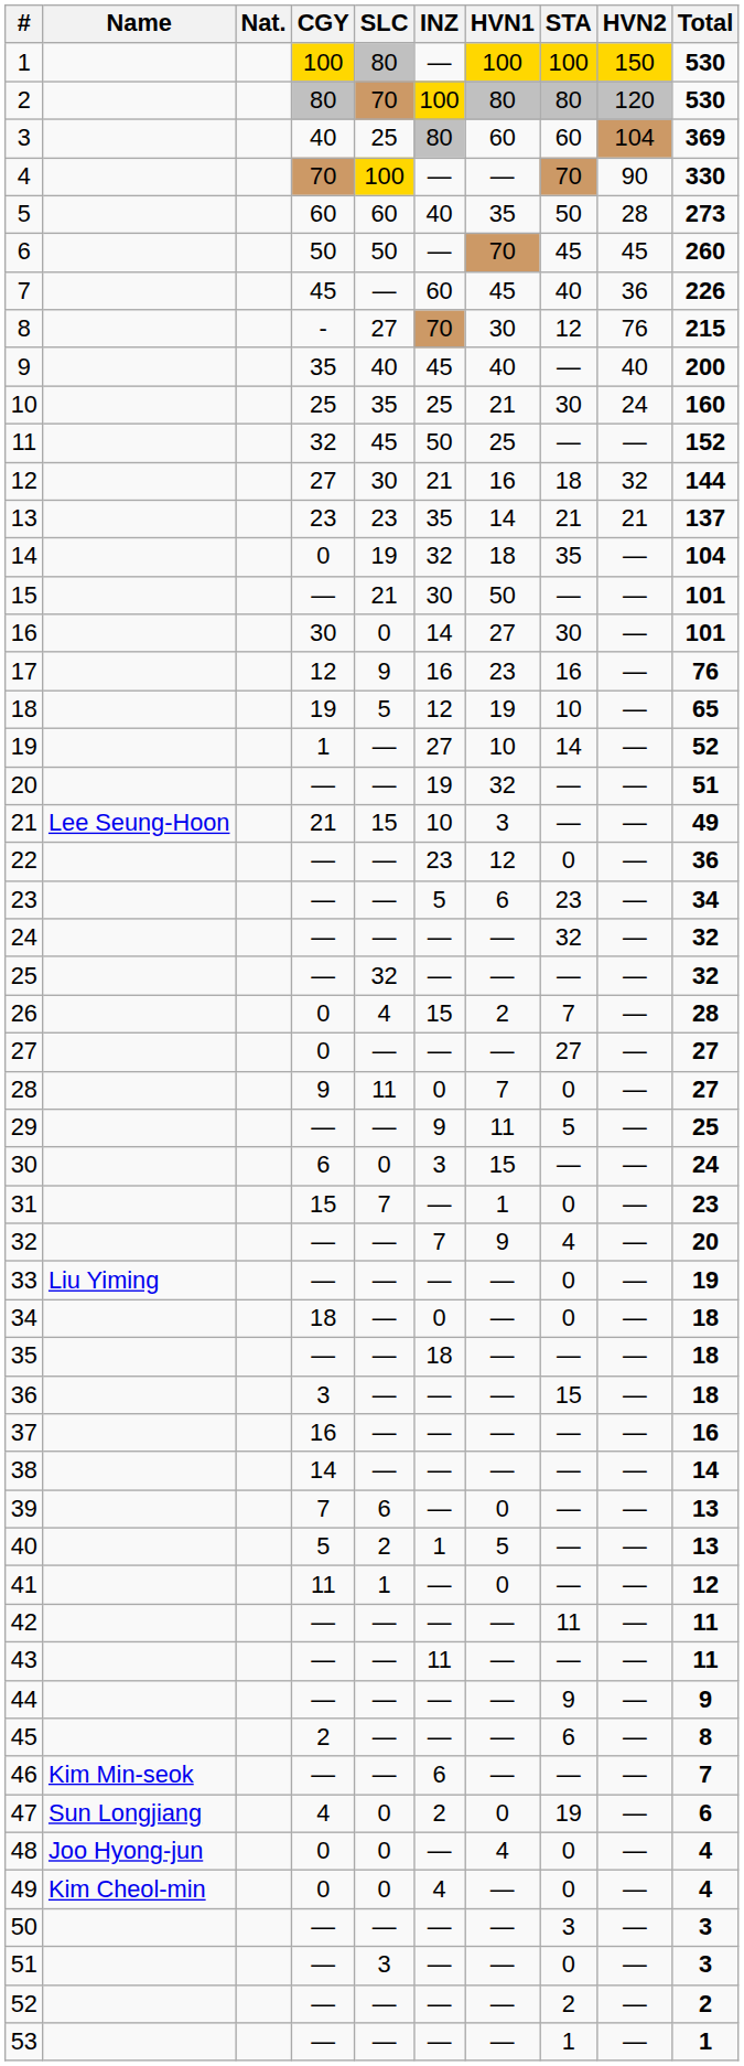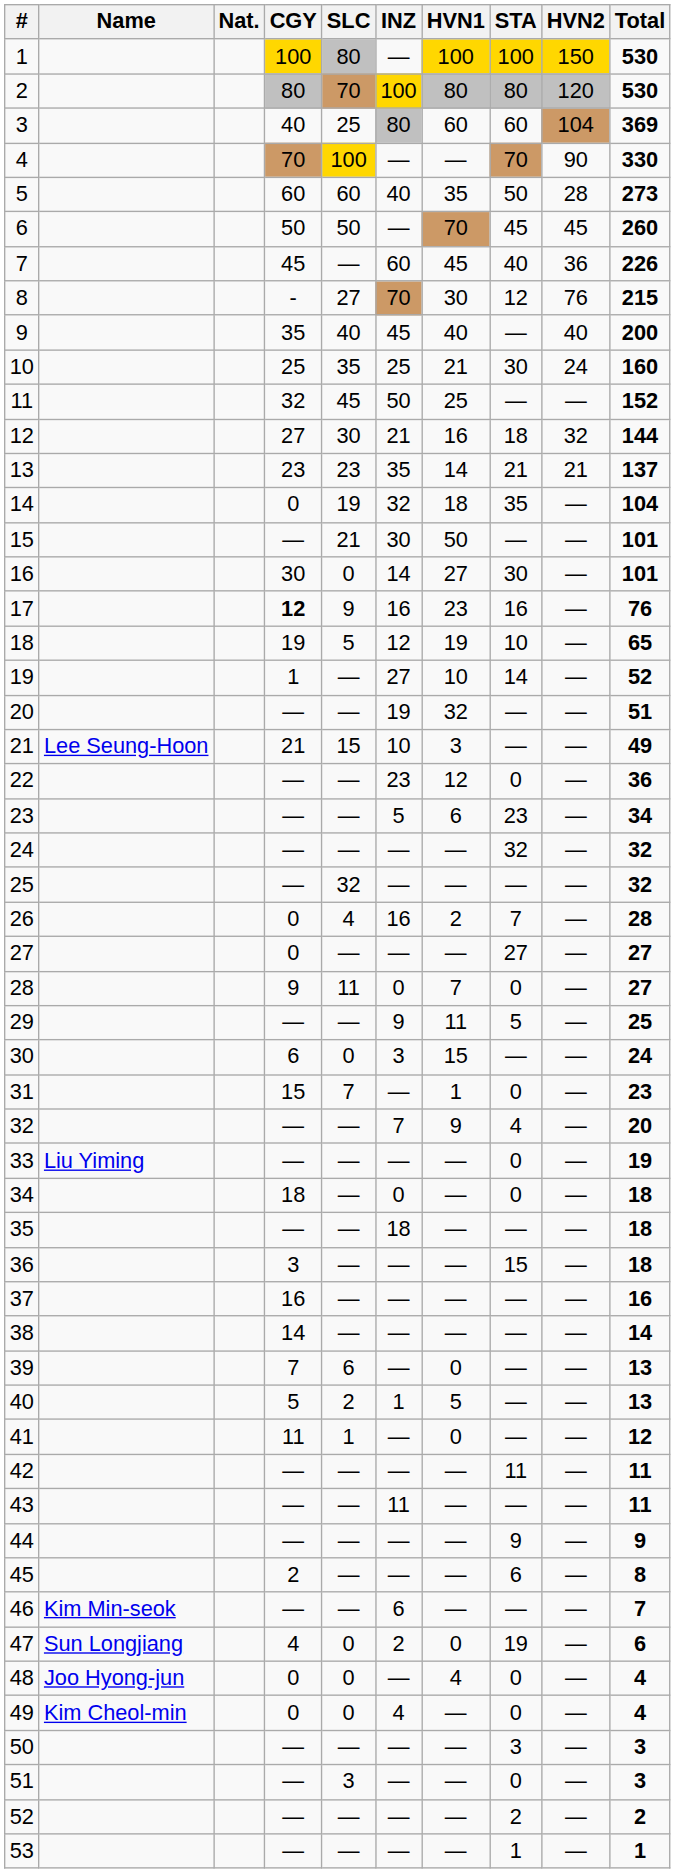17 | CGY: normal -> bold
26 | INZ: 15 -> 16
